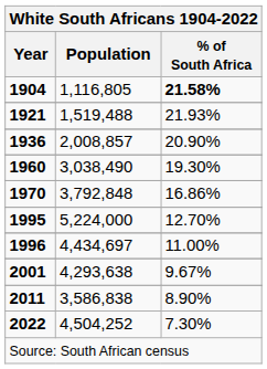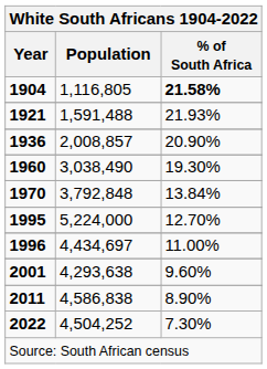1921 | Population: 1,519,488 -> 1,591,488
1970 | % of South Africa: 16.86% -> 13.84%
2001 | % of South Africa: 9.67% -> 9.60%
2011 | Population: 3,586,838 -> 4,586,838
